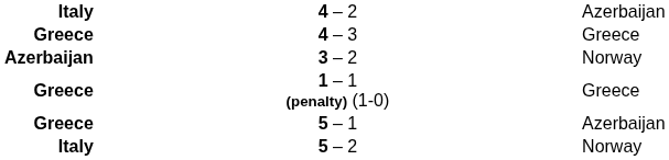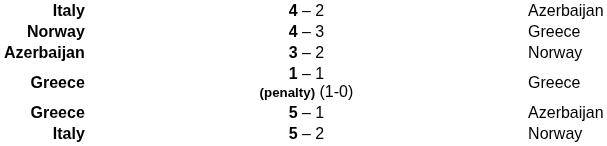4 – 3 | column 1: Greece -> Norway
